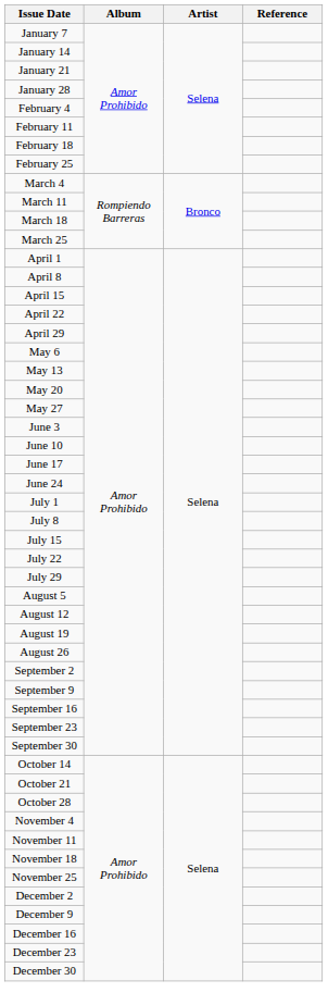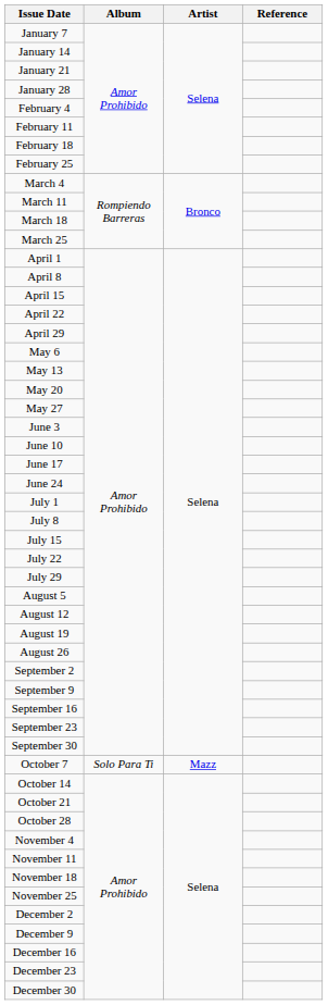+ row: October 7 | Solo Para Ti | Mazz
